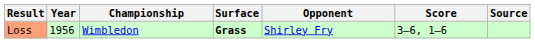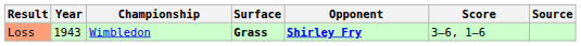Loss | Year: 1956 -> 1943
Loss | Opponent: normal -> bold
